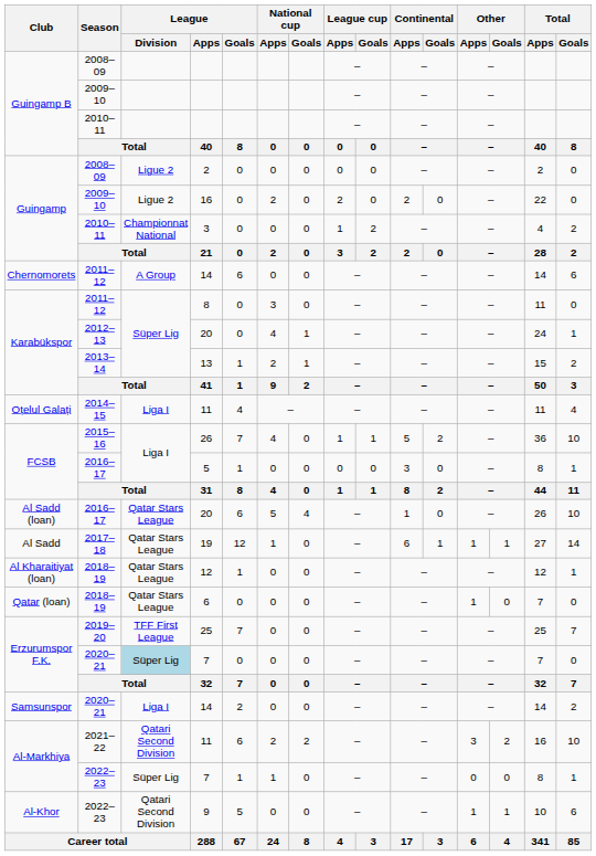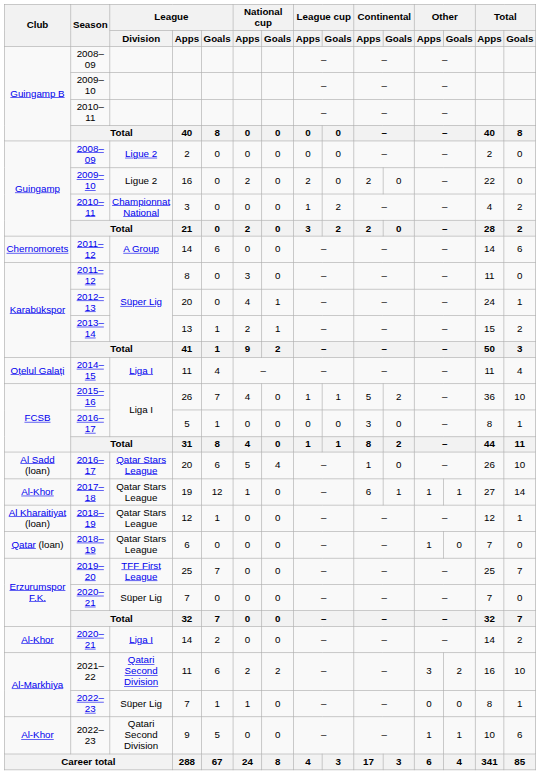19 | Club: Al Sadd -> Al-Khor
2020–21 / 7 | League / Division: lightblue background -> no background
2020–21 / 14 | Club: Samsunspor -> Al-Khor
